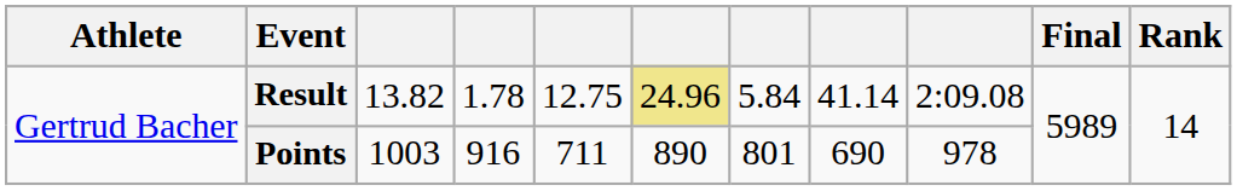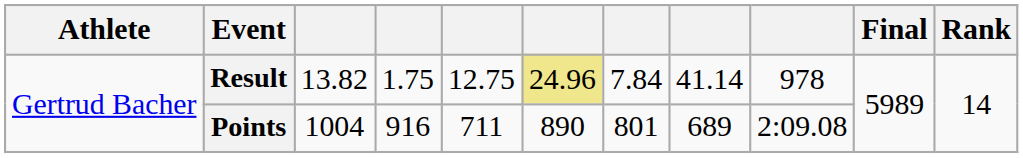Result | column 4: 1.78 -> 1.75
Result | column 7: 5.84 -> 7.84
Result | column 9: 2:09.08 -> 978
Points | column 3: 1003 -> 1004
Points | column 8: 690 -> 689
Points | column 9: 978 -> 2:09.08
